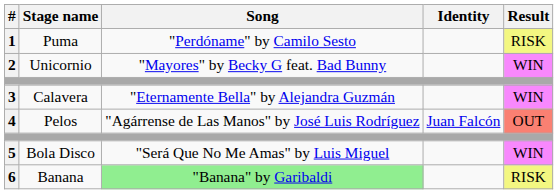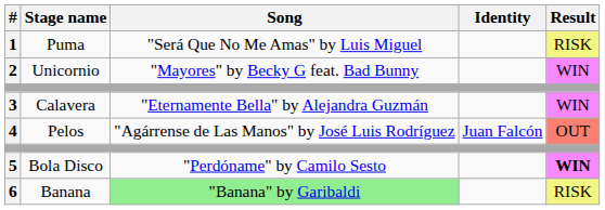1 | Song: "Perdóname" by Camilo Sesto -> "Será Que No Me Amas" by Luis Miguel
5 | Song: "Será Que No Me Amas" by Luis Miguel -> "Perdóname" by Camilo Sesto
5 | Result: normal -> bold
